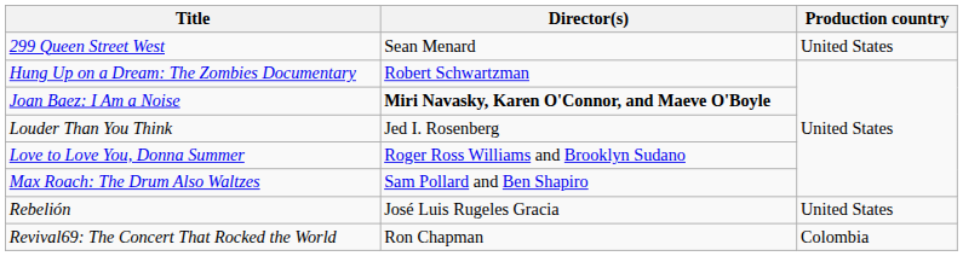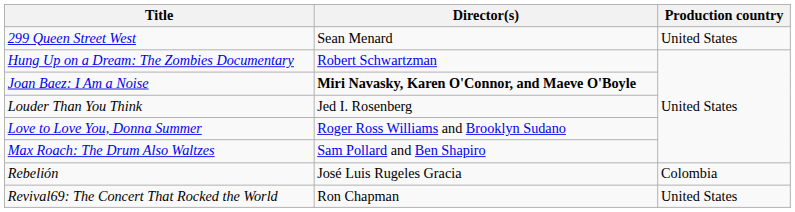Rebelión | Production country: United States -> Colombia
Revival69: The Concert That Rocked the World | Production country: Colombia -> United States
